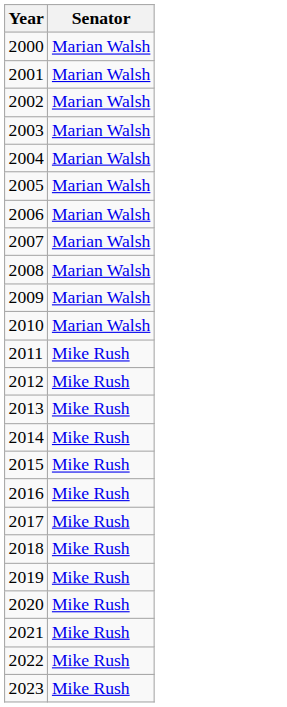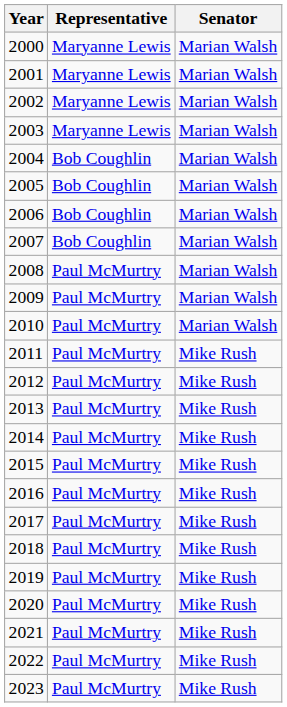+ column: Representative | Maryanne Lewis | Maryanne Lewis | Maryanne Lewis | Maryanne Lewis | Bob Coughlin | Bob Coughlin | Bob Coughlin | Bob Coughlin | Paul McMurtry | Paul McMurtry | Paul McMurtry | Paul McMurtry | Paul McMurtry | Paul McMurtry | Paul McMurtry | Paul McMurtry | Paul McMurtry | Paul McMurtry | Paul McMurtry | Paul McMurtry | Paul McMurtry | Paul McMurtry | Paul McMurtry | Paul McMurtry
